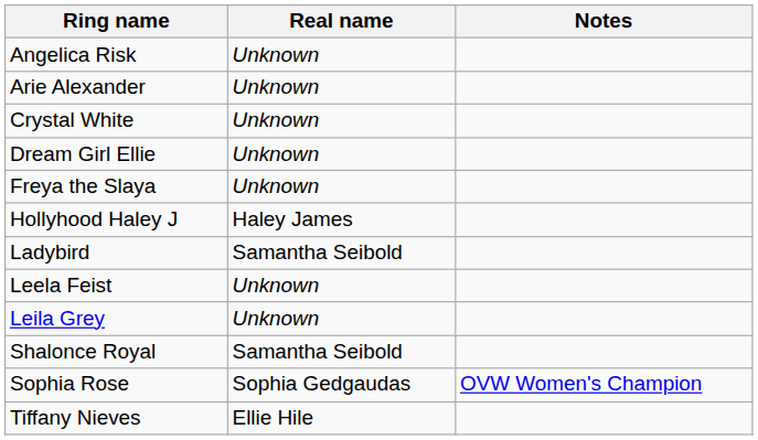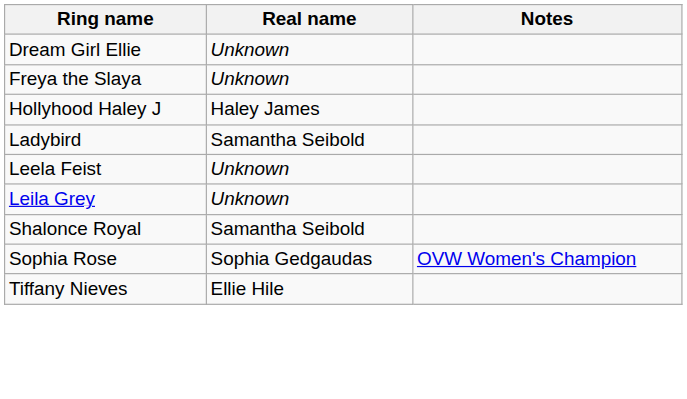- row: Angelica Risk | Unknown
- row: Arie Alexander | Unknown
- row: Crystal White | Unknown
